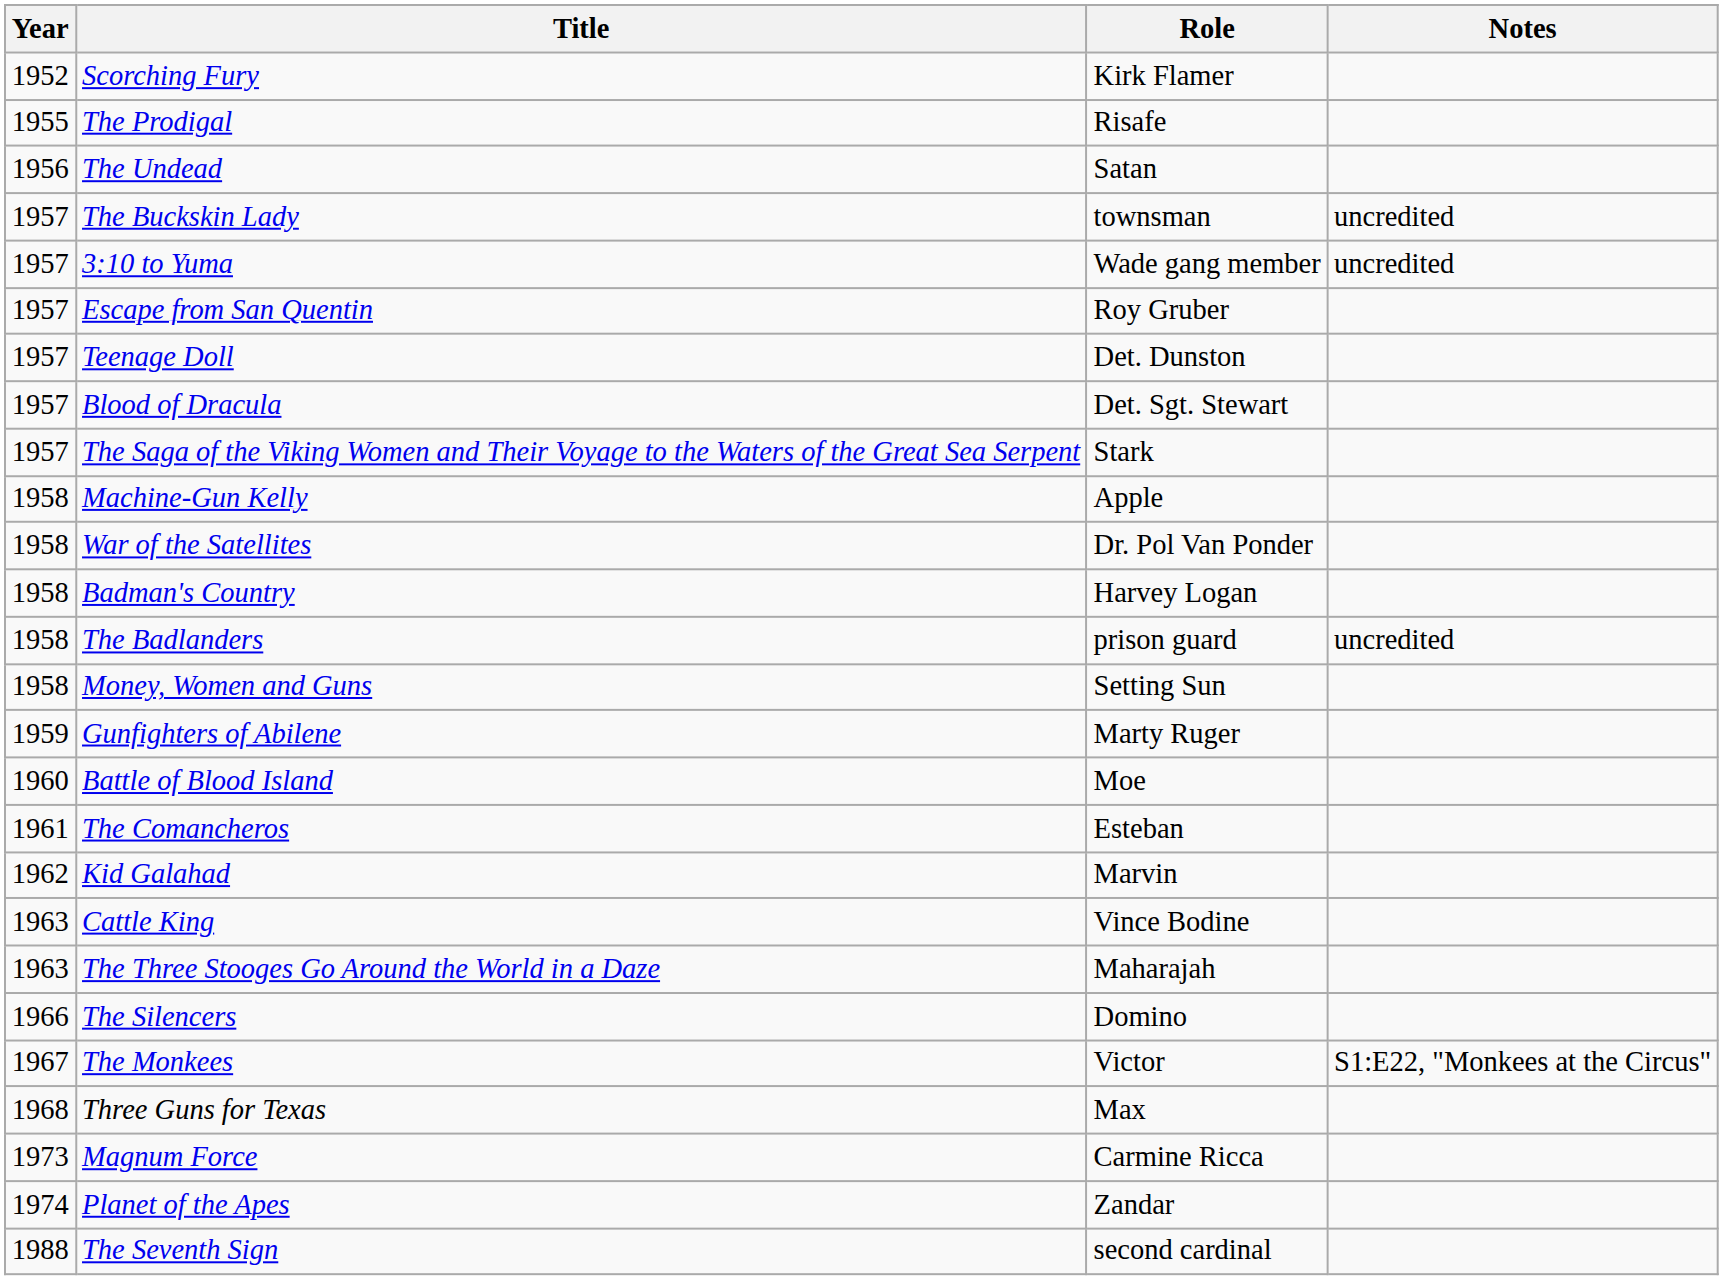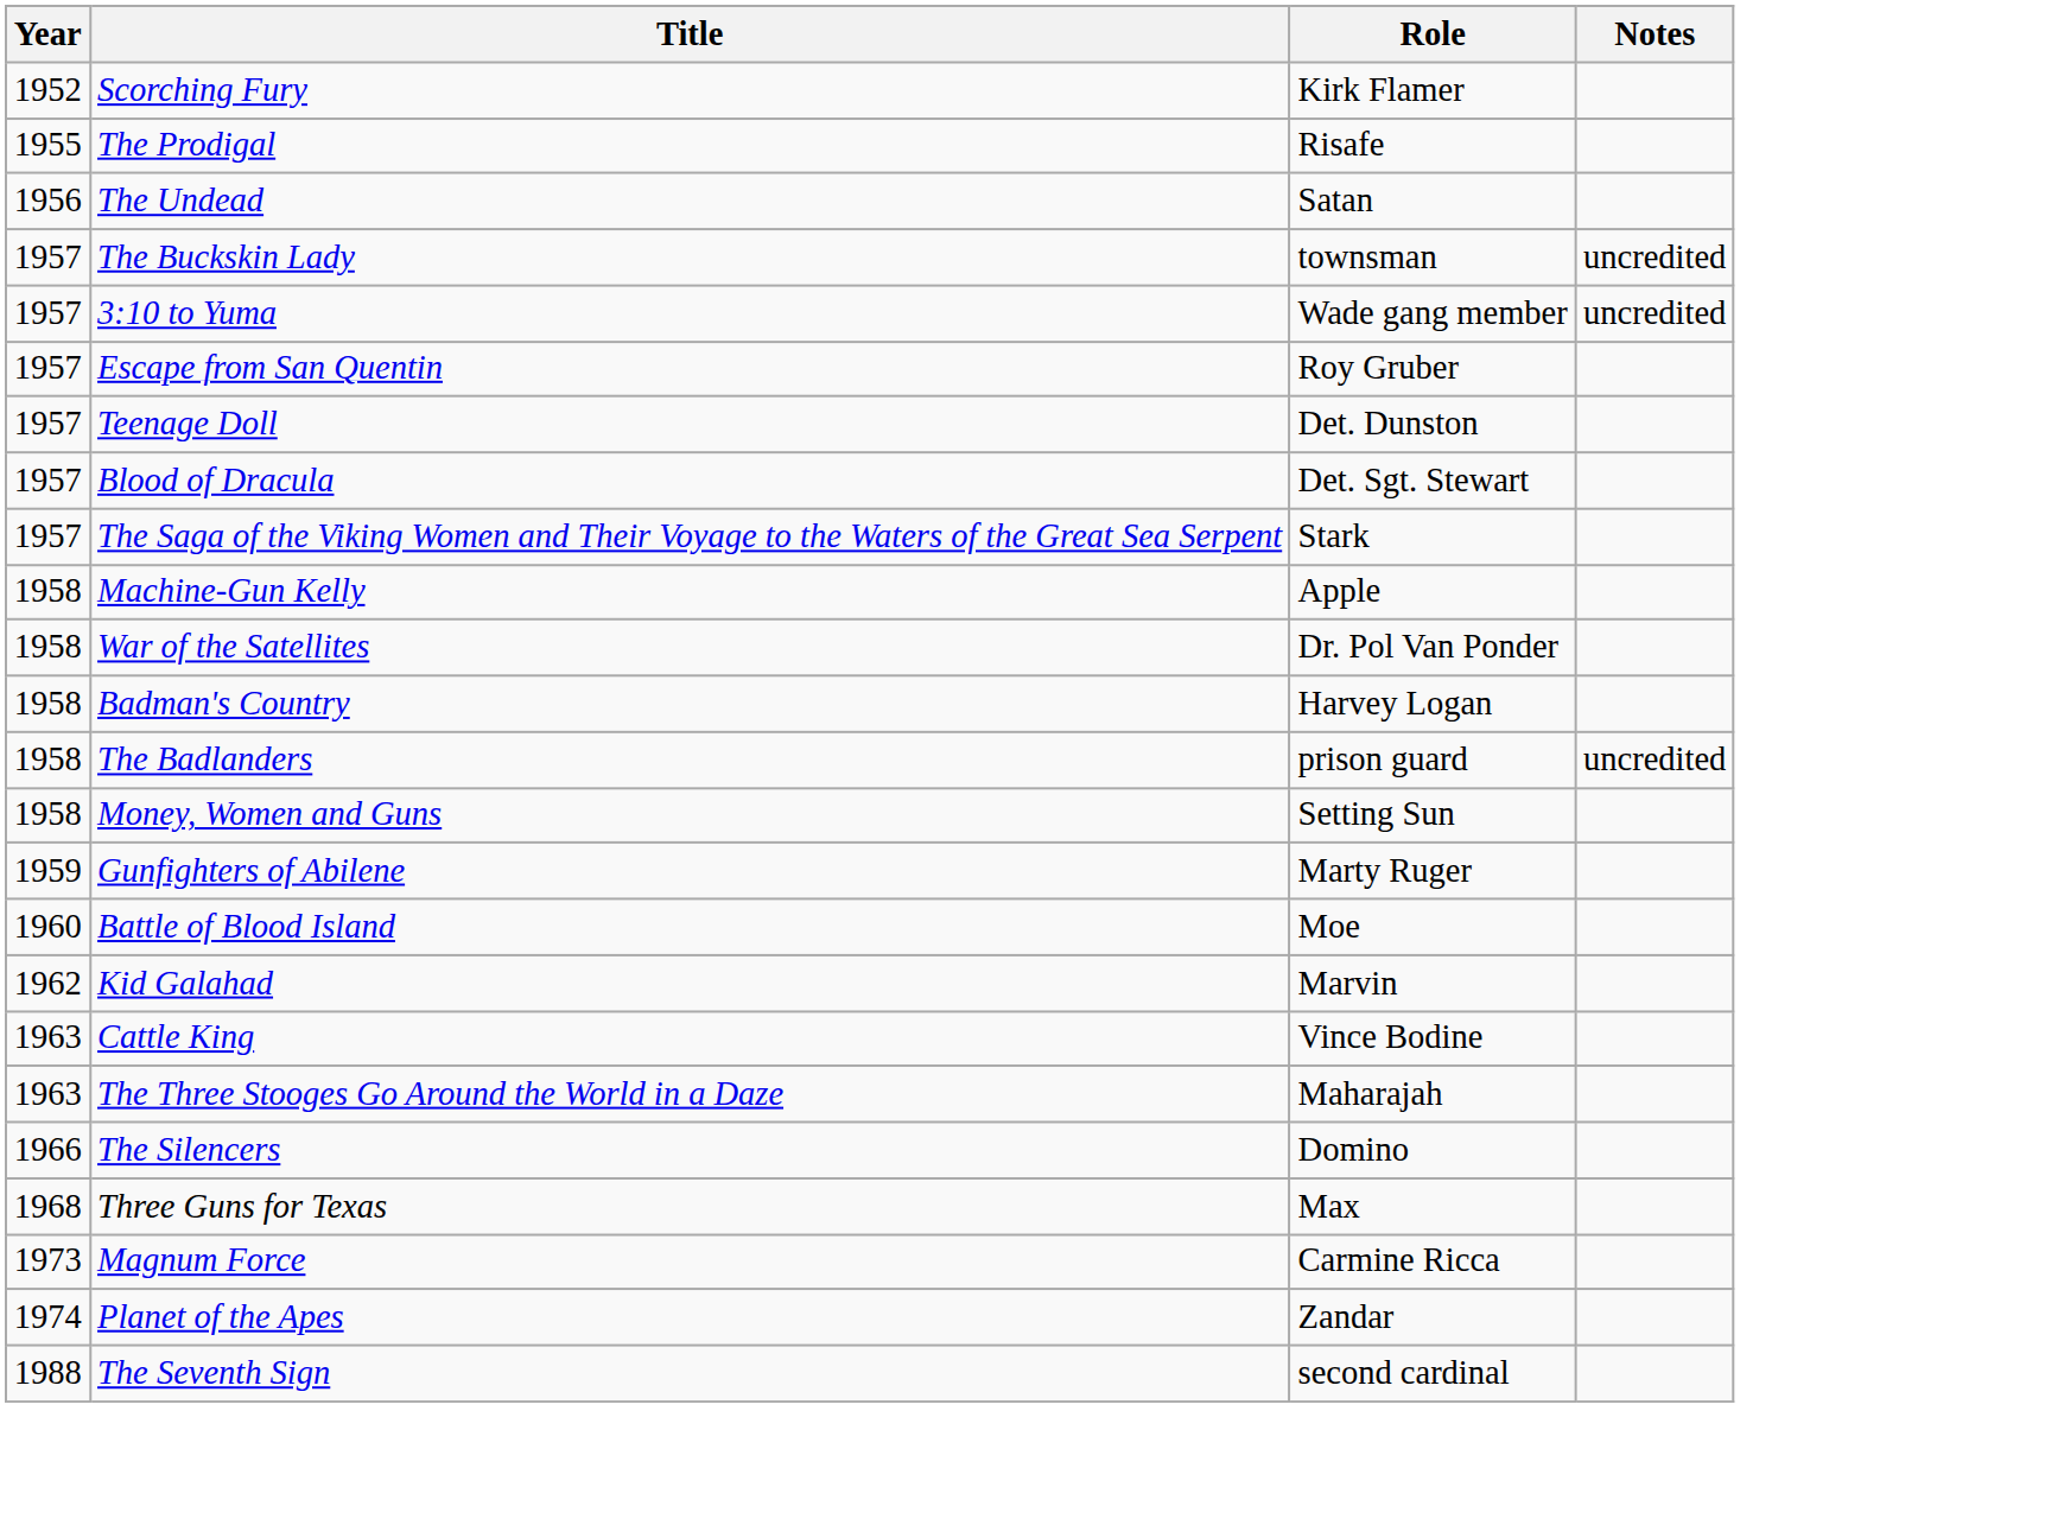- row: 1961 | The Comancheros | Esteban
- row: 1967 | The Monkees | Victor | S1:E22, "Monkees at the Circus"
